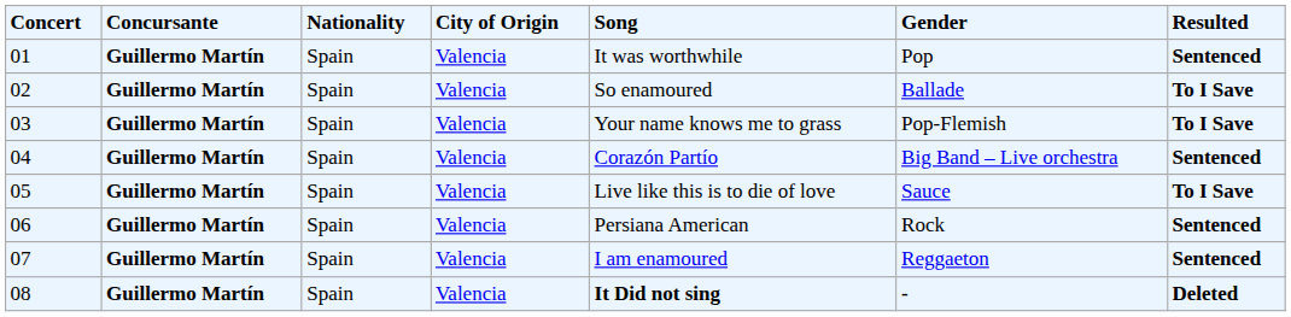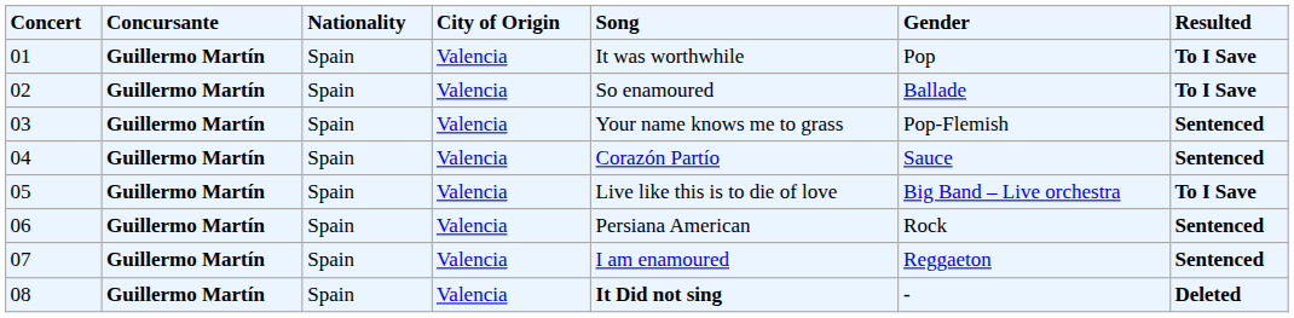01 | Resulted: Sentenced -> To I Save
03 | Resulted: To I Save -> Sentenced
04 | Gender: Big Band – Live orchestra -> Sauce
05 | Gender: Sauce -> Big Band – Live orchestra
